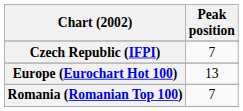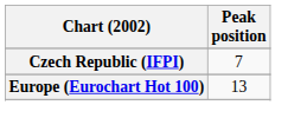- row: Romania (Romanian Top 100) | 7
